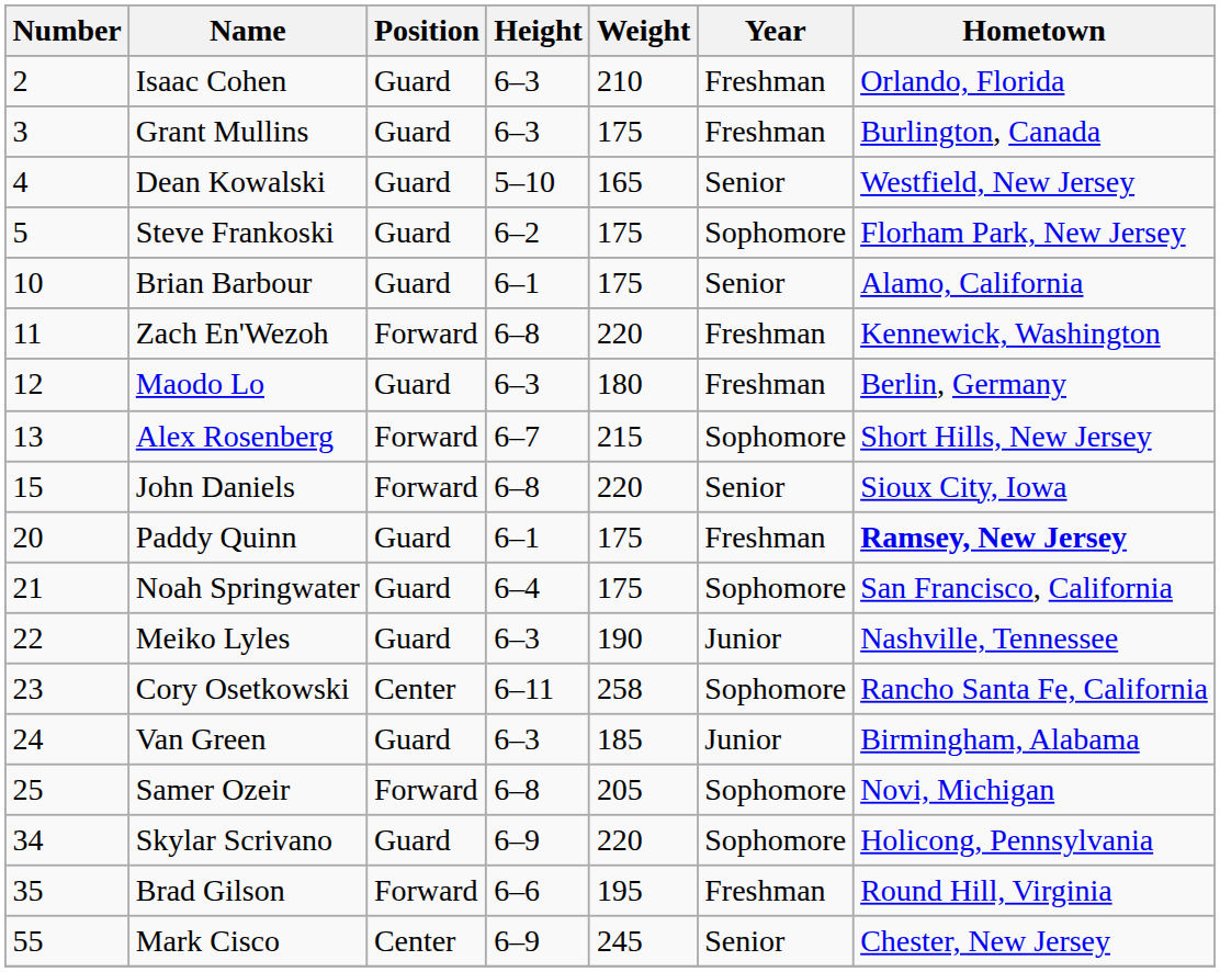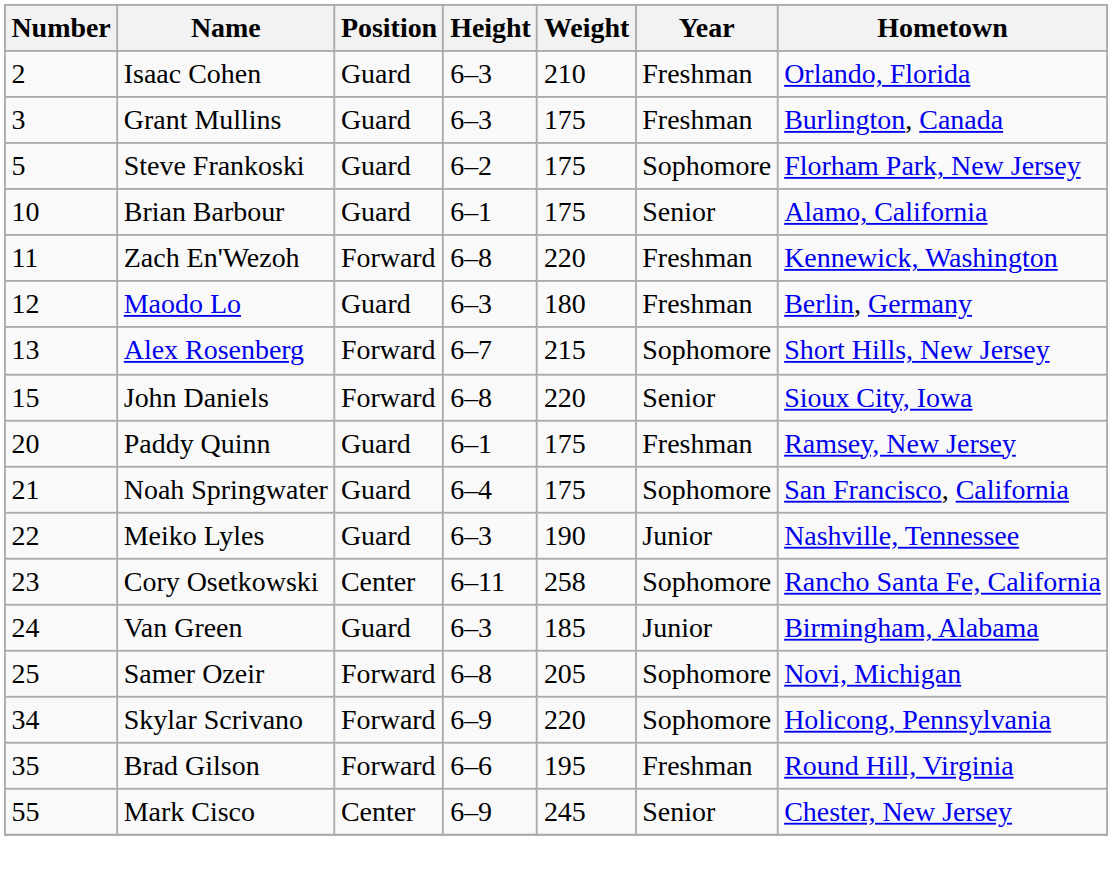- row: 4 | Dean Kowalski | Guard | 5–10 | 165 | Senior | Westfield, New Jersey
Paddy Quinn | Hometown: bold -> normal
Skylar Scrivano | Position: Guard -> Forward
